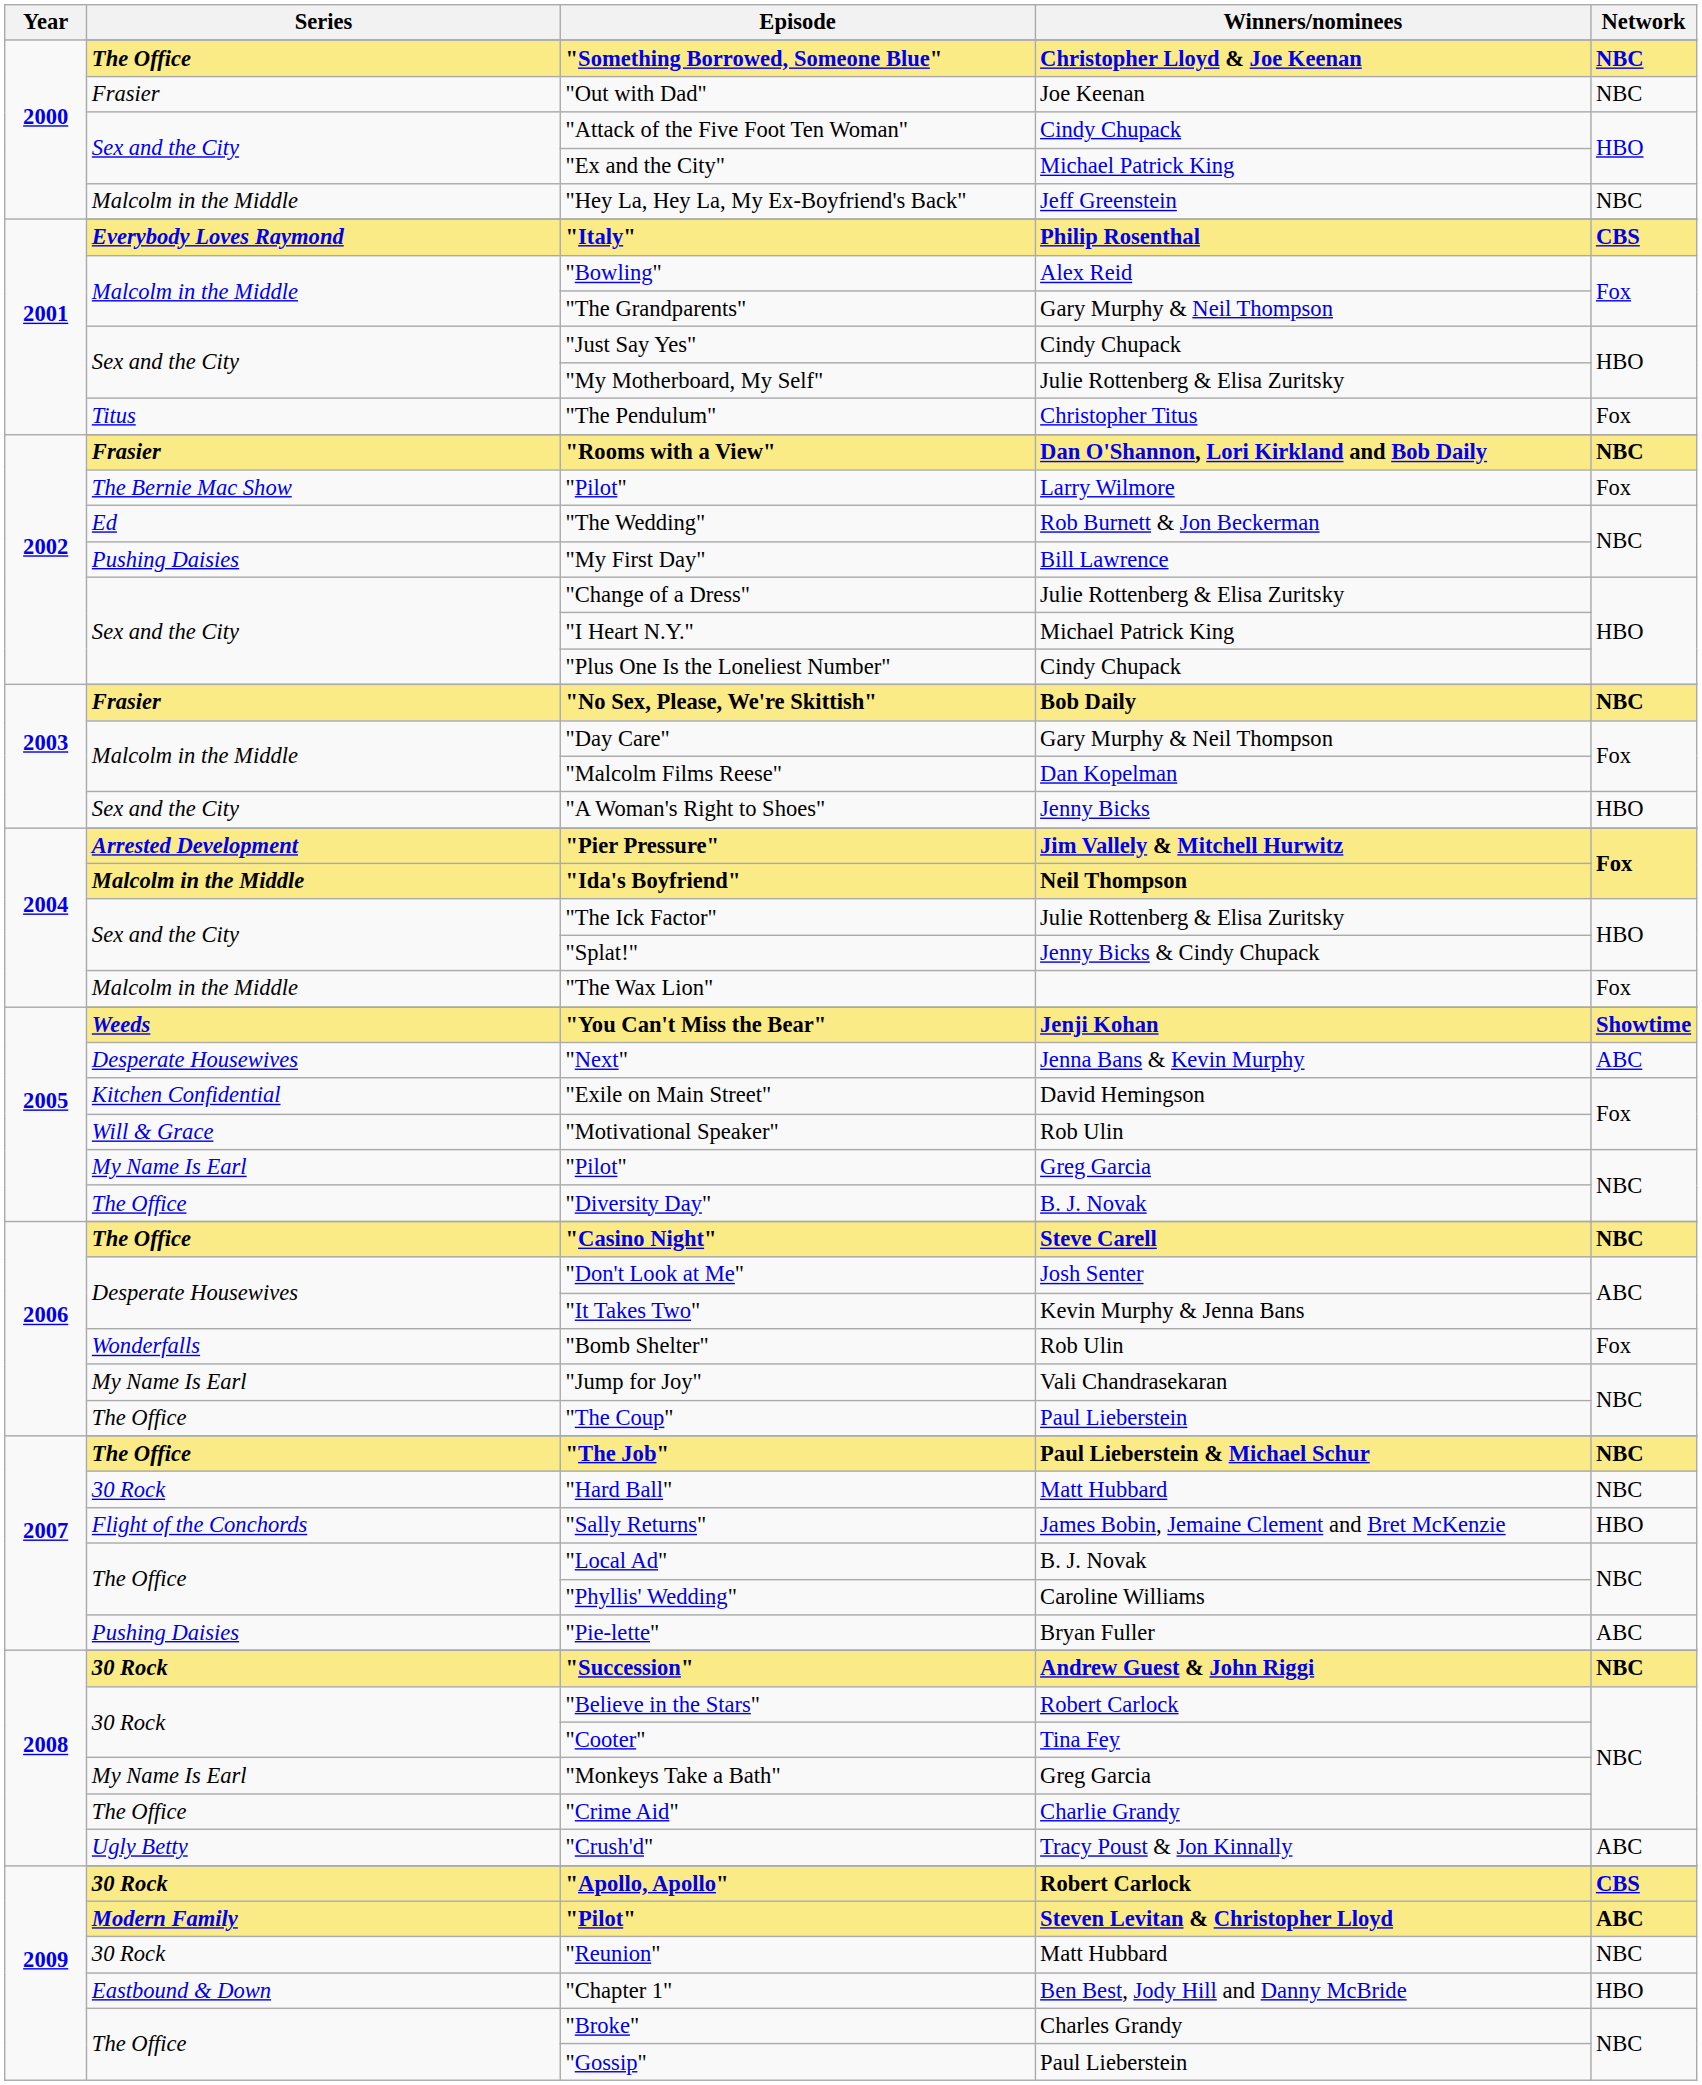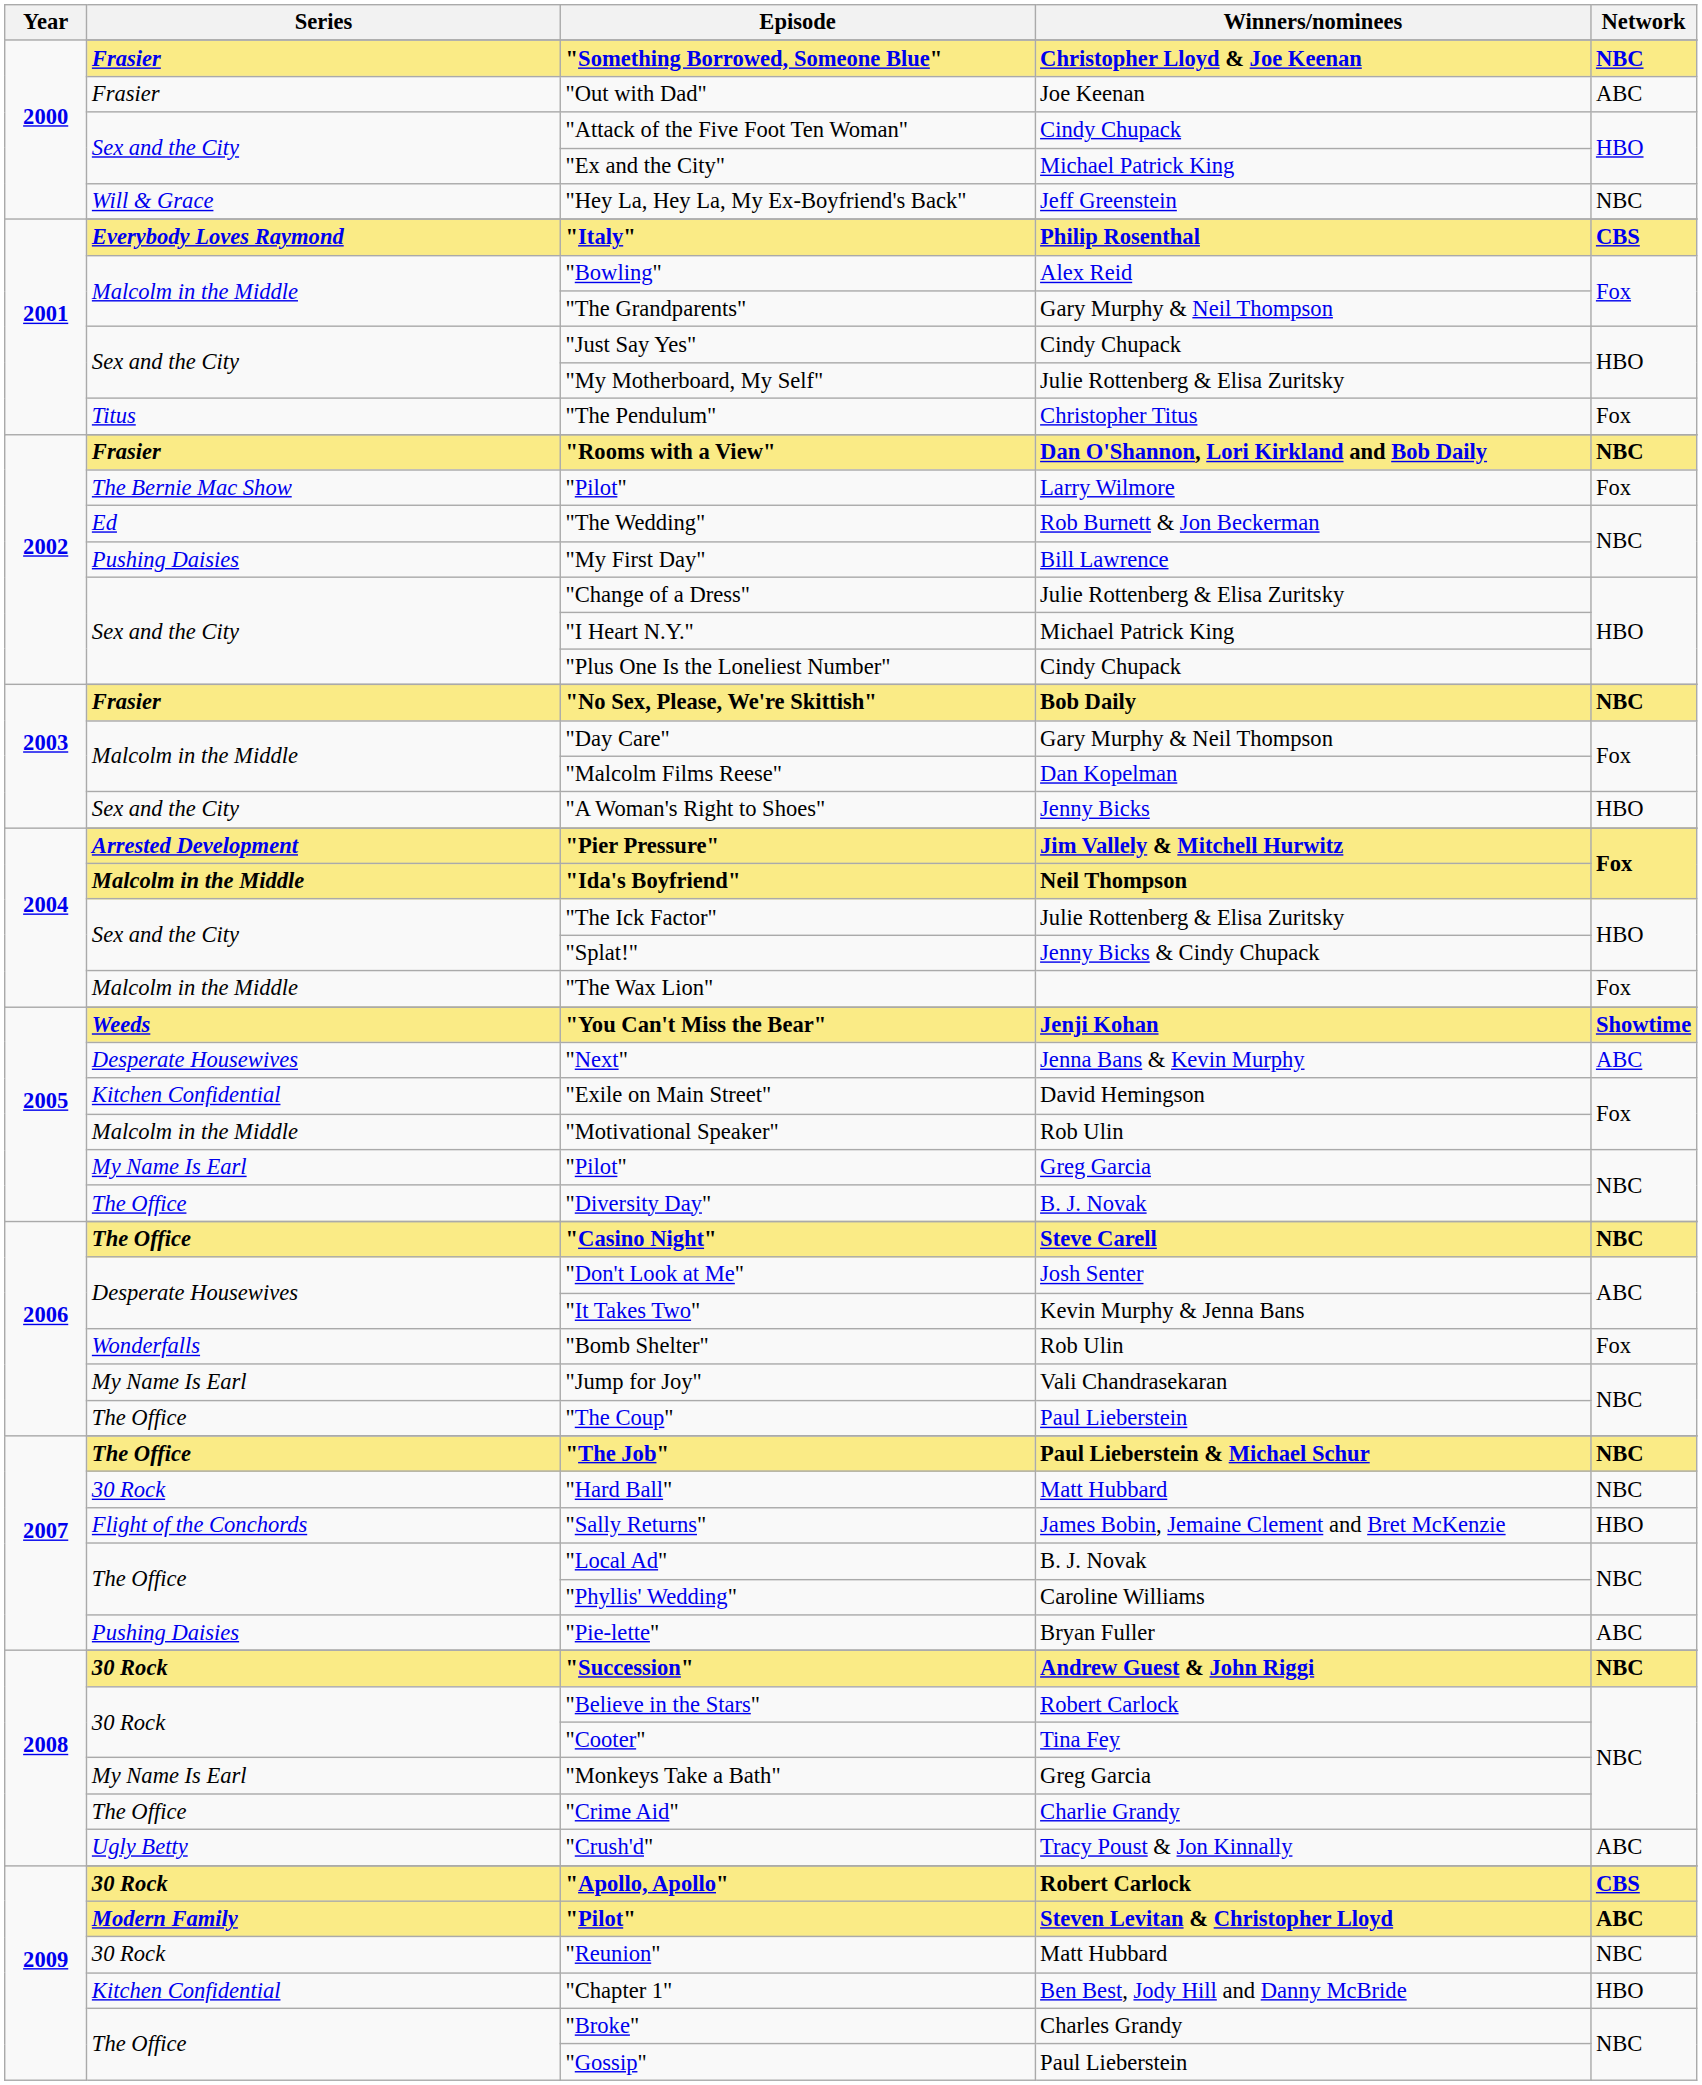"Something Borrowed, Someone Blue" | Series: The Office -> Frasier
"Out with Dad" | Network: NBC -> ABC
"Hey La, Hey La, My Ex-Boyfriend's Back" | Series: Malcolm in the Middle -> Will & Grace
"Motivational Speaker" | Series: Will & Grace -> Malcolm in the Middle
"Chapter 1" | Series: Eastbound & Down -> Kitchen Confidential
